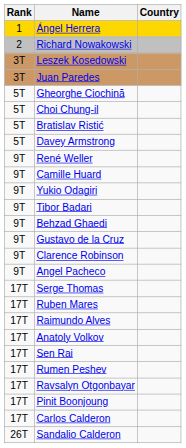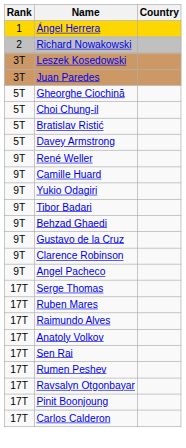- row: 26T | Sandalio Calderon
